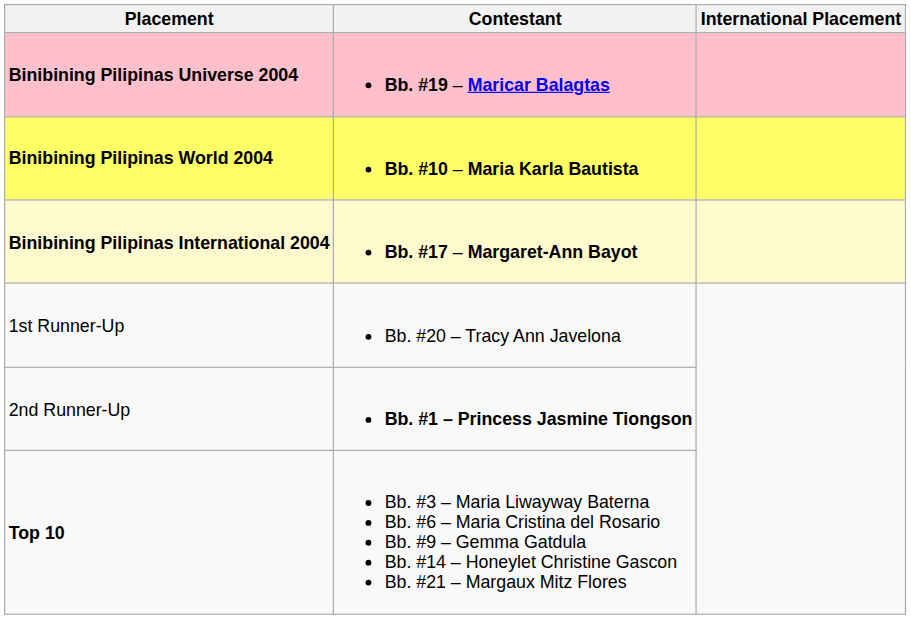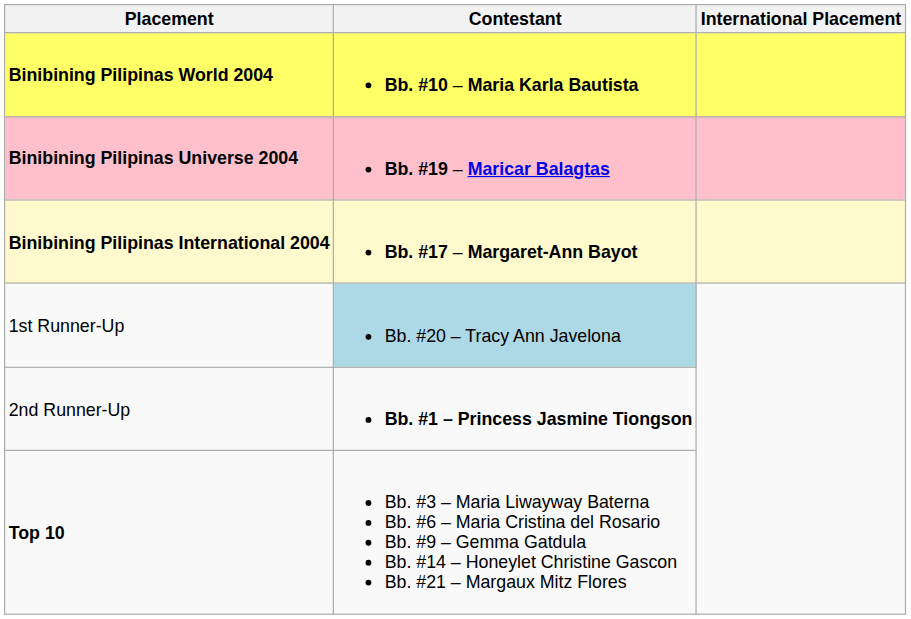rows swapped: Binibining Pilipinas Universe 2004 <-> Binibining Pilipinas World 2004
1st Runner-Up | Contestant: no background -> lightblue background
